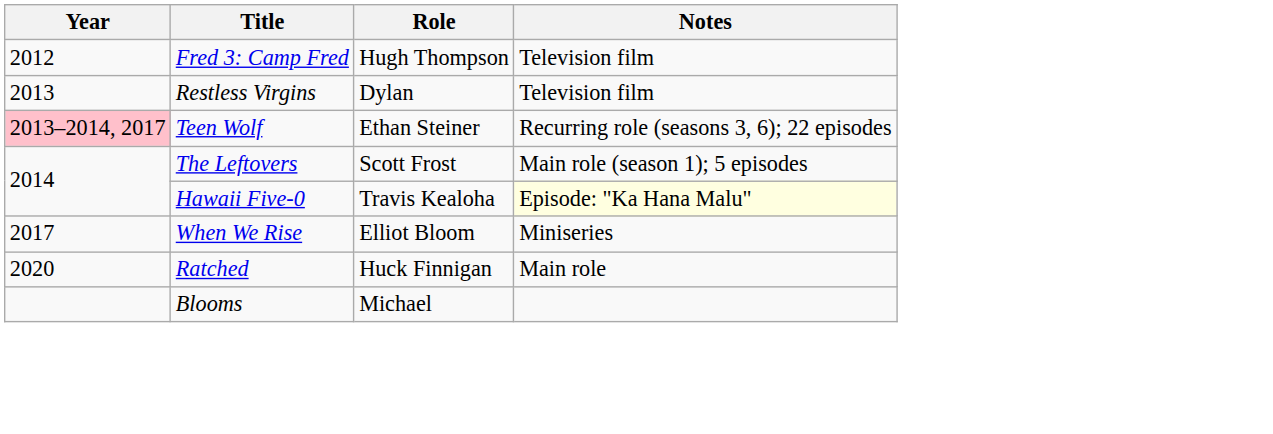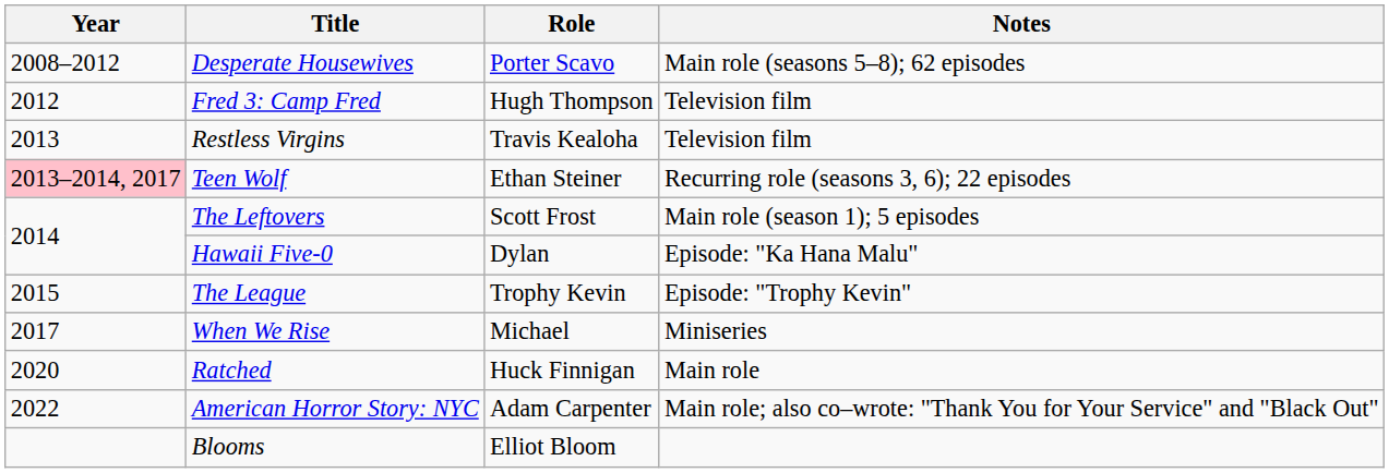+ row: 2008–2012 | Desperate Housewives | Porter Scavo | Main role (seasons 5–8); 62 episodes
Restless Virgins | Role: Dylan -> Travis Kealoha
Hawaii Five-0 | Role: Travis Kealoha -> Dylan
Hawaii Five-0 | Notes: lightyellow background -> no background
+ row: 2015 | The League | Trophy Kevin | Episode: "Trophy Kevin"
When We Rise | Role: Elliot Bloom -> Michael
+ row: 2022 | American Horror Story: NYC | Adam Carpenter | Main role; also co–wrote: "Thank You for Your Service" and "Black Out"
Blooms | Role: Michael -> Elliot Bloom
